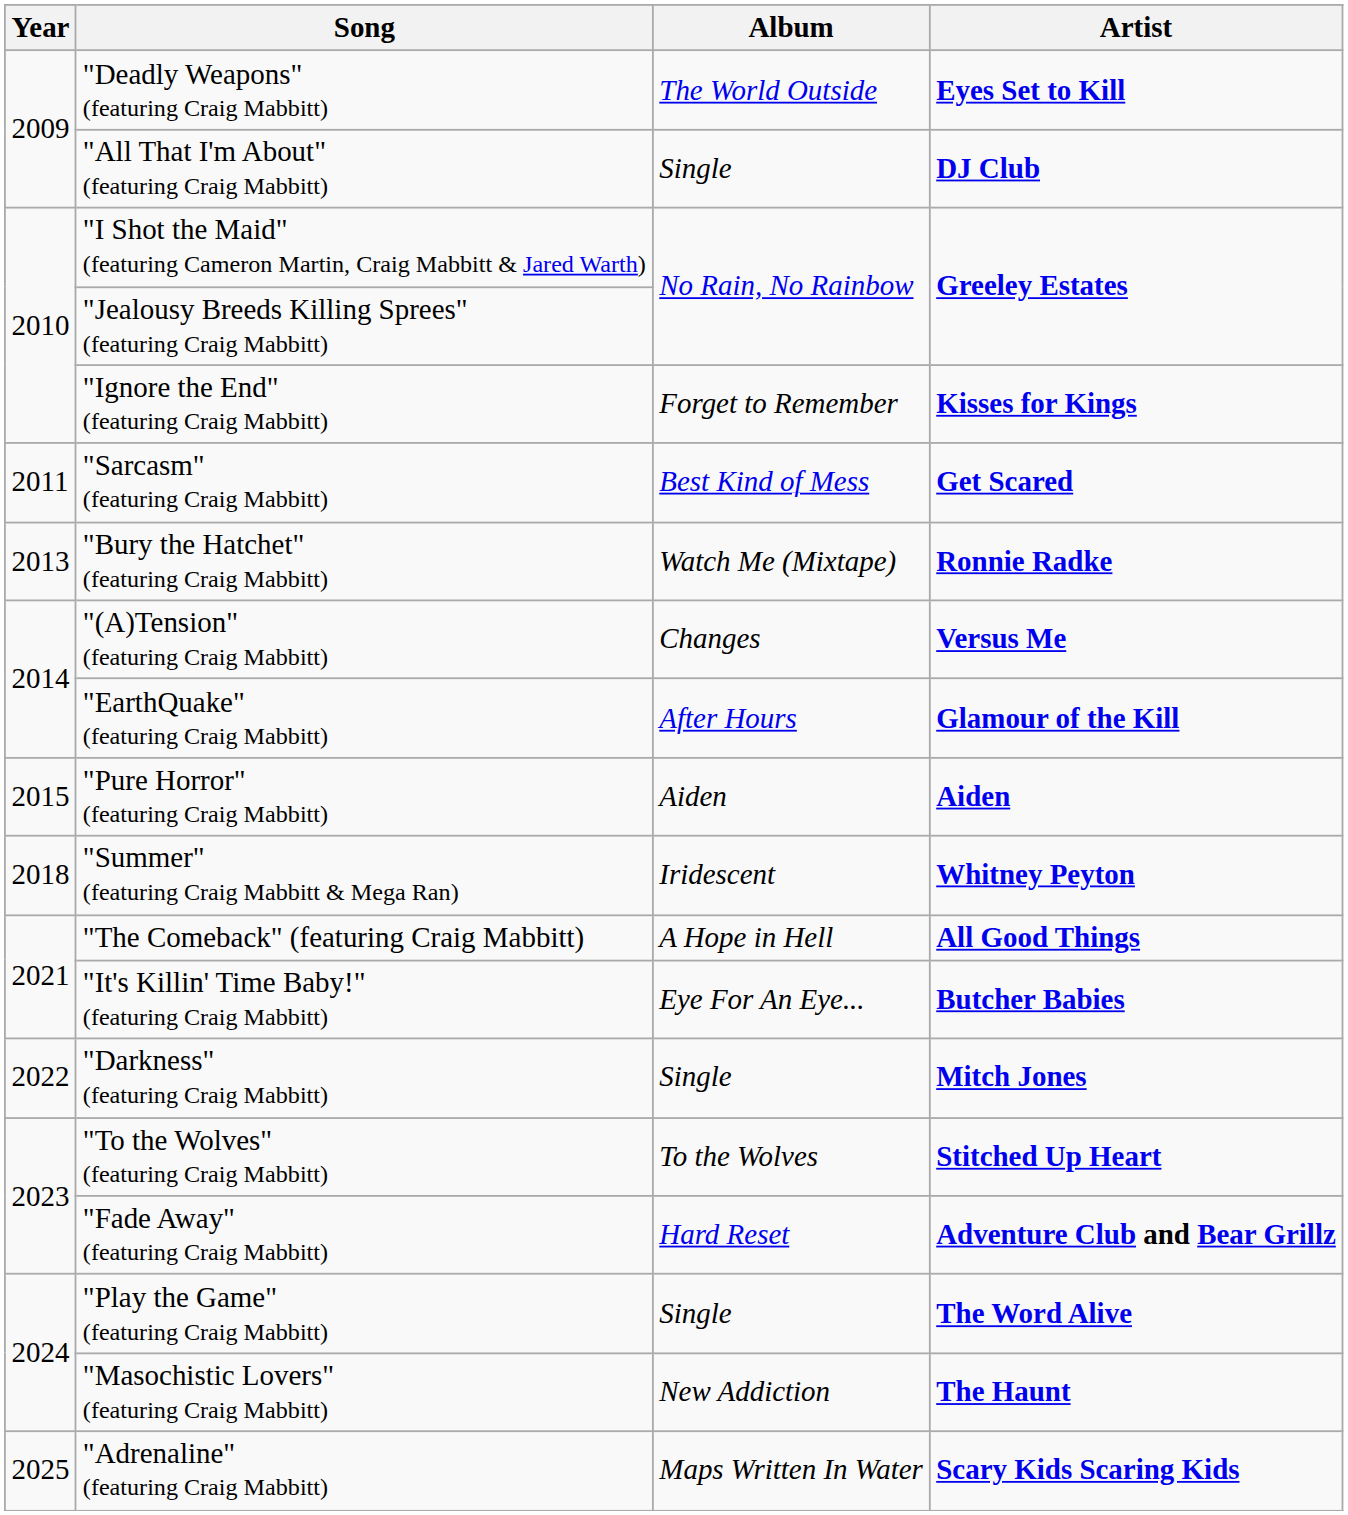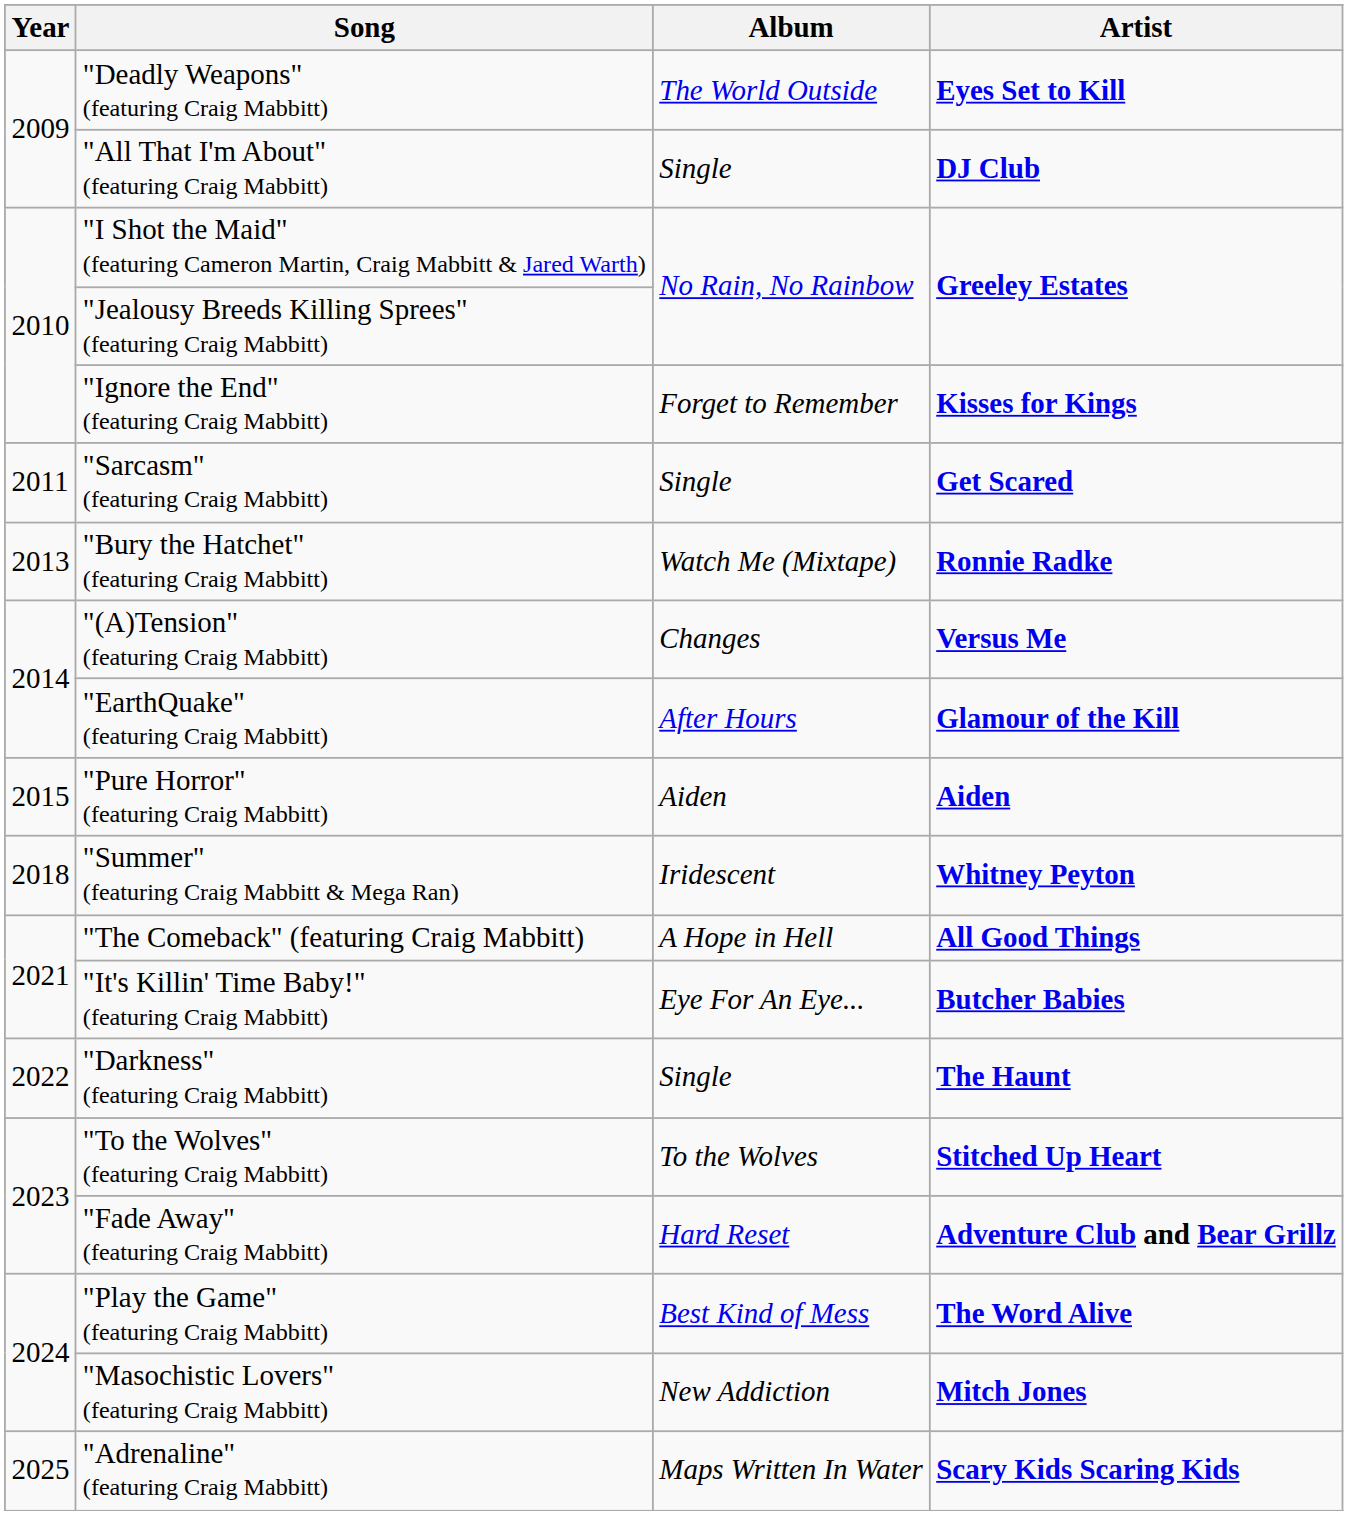"Sarcasm" (featuring Craig Mabbitt) | Album: Best Kind of Mess -> Single
"Darkness" (featuring Craig Mabbitt) | Artist: Mitch Jones -> The Haunt
"Play the Game" (featuring Craig Mabbitt) | Album: Single -> Best Kind of Mess
"Masochistic Lovers" (featuring Craig Mabbitt) | Artist: The Haunt -> Mitch Jones
